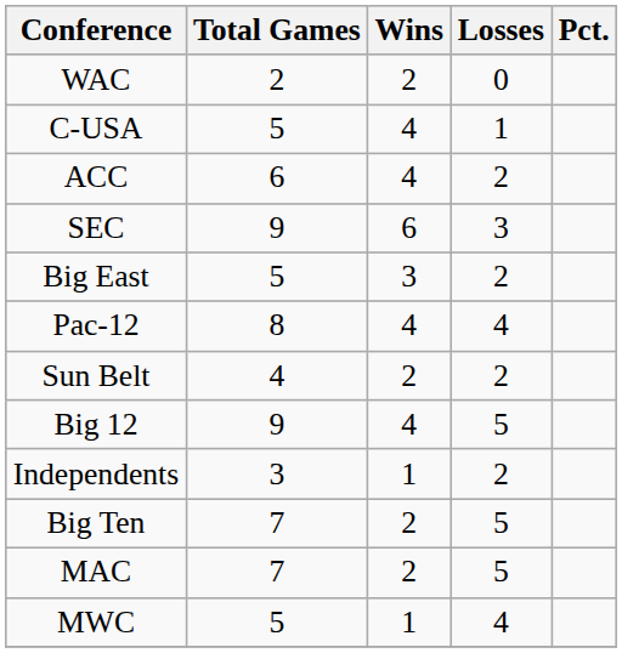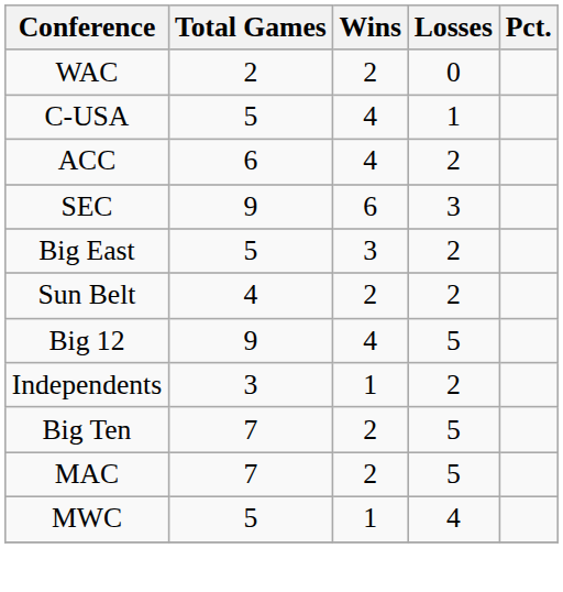- row: Pac-12 | 8 | 4 | 4
